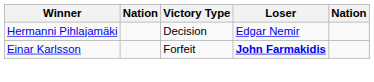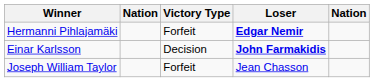Hermanni Pihlajamäki | Victory Type: Decision -> Forfeit
Hermanni Pihlajamäki | Loser: normal -> bold
Einar Karlsson | Victory Type: Forfeit -> Decision
+ row: Joseph William Taylor | Forfeit | Jean Chasson
